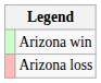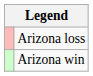rows swapped: Arizona win <-> Arizona loss
